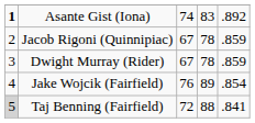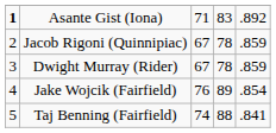Asante Gist (Iona) | column 3: 74 -> 71
Taj Benning (Fairfield) | column 1: lightgrey background -> no background
Taj Benning (Fairfield) | column 3: 72 -> 74
